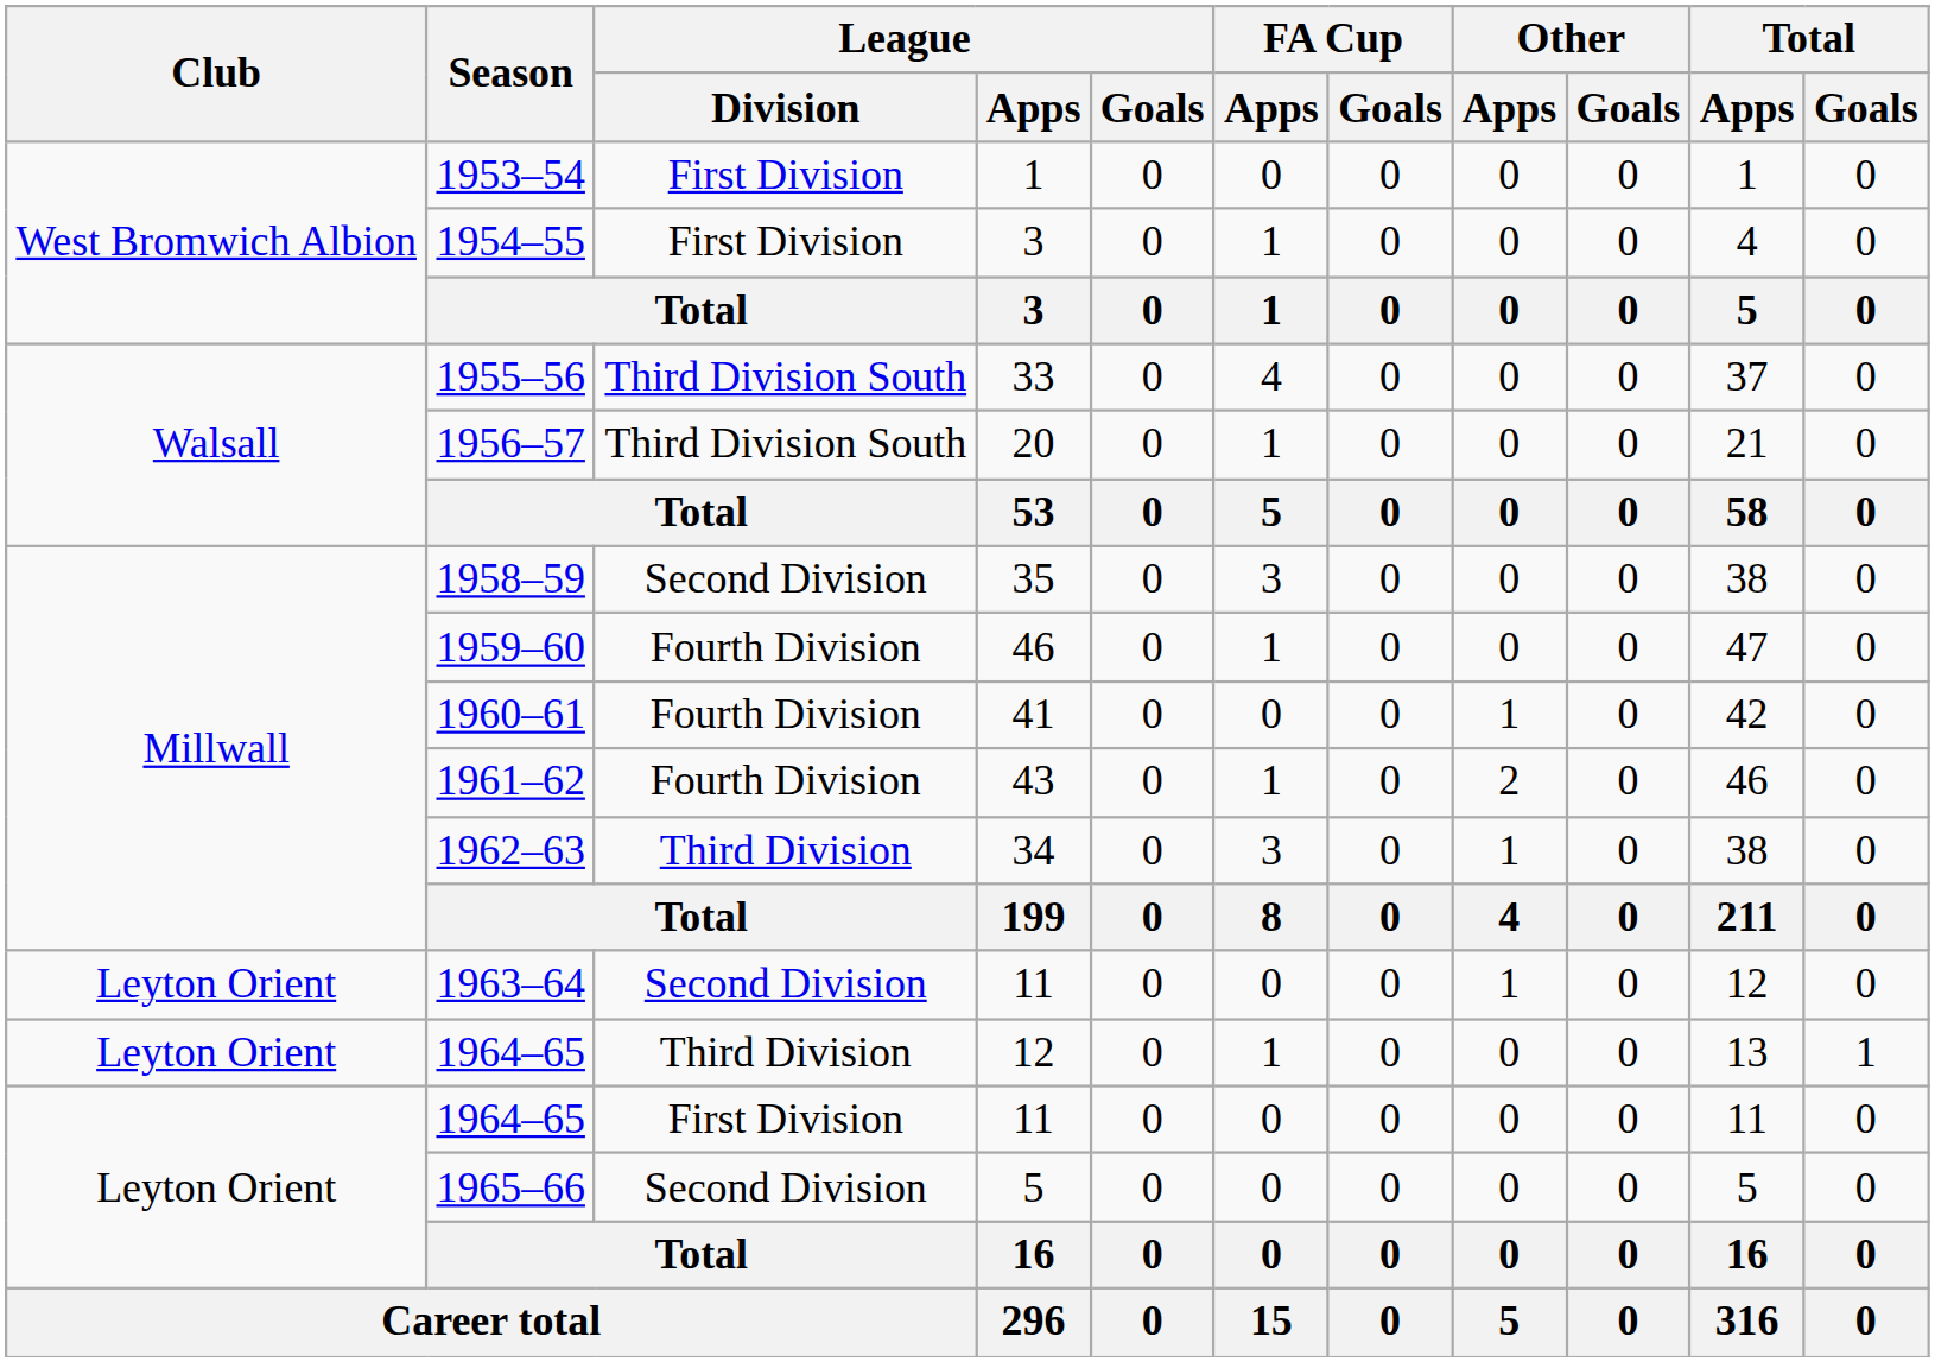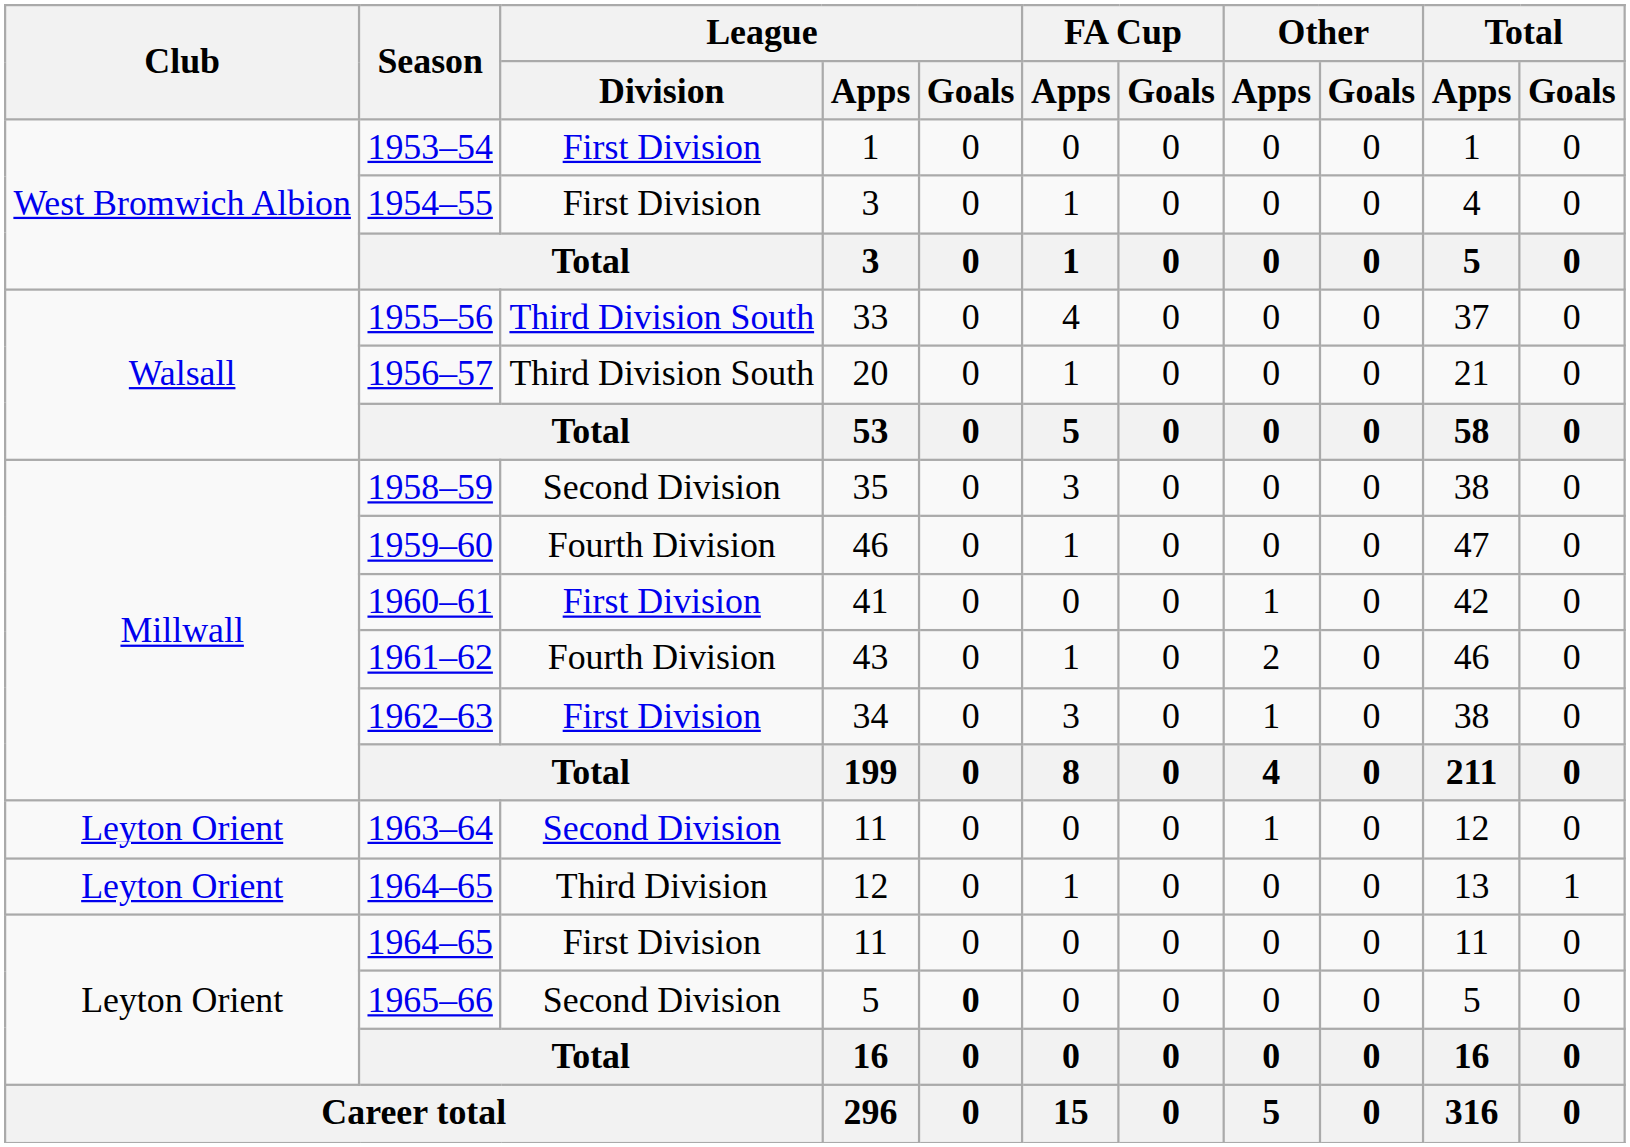1960–61 | League / Division: Fourth Division -> First Division
1962–63 | League / Division: Third Division -> First Division
1965–66 | League / Goals: normal -> bold
